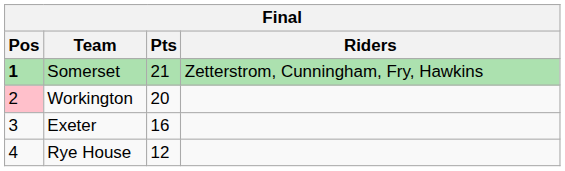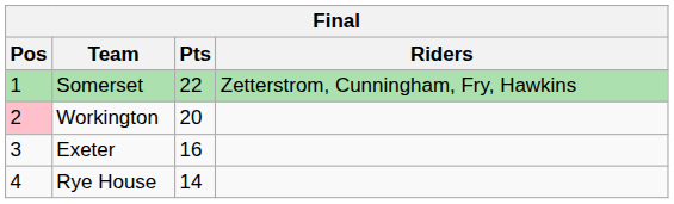Somerset | Pos: bold -> normal
Somerset | Pts: 21 -> 22
Rye House | Pts: 12 -> 14
